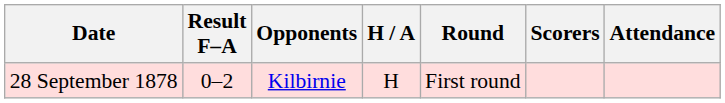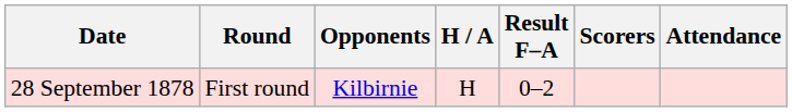columns swapped: Round <-> Result F–A
